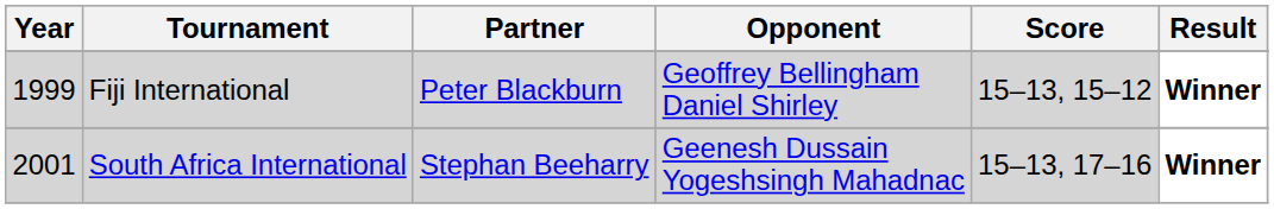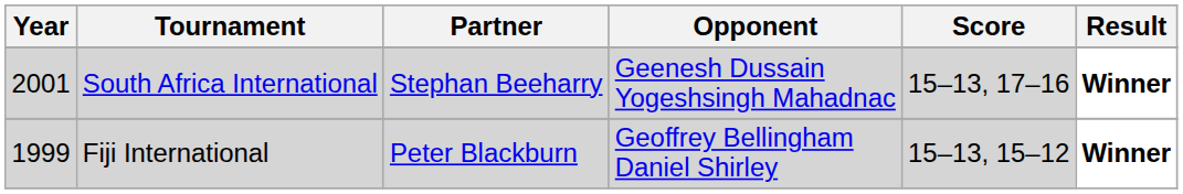rows swapped: South Africa International <-> Fiji International
